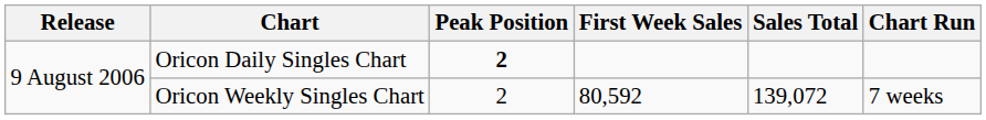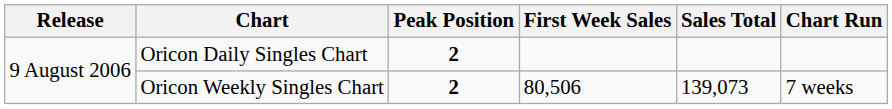Oricon Weekly Singles Chart | Peak Position: normal -> bold
Oricon Weekly Singles Chart | First Week Sales: 80,592 -> 80,506
Oricon Weekly Singles Chart | Sales Total: 139,072 -> 139,073
